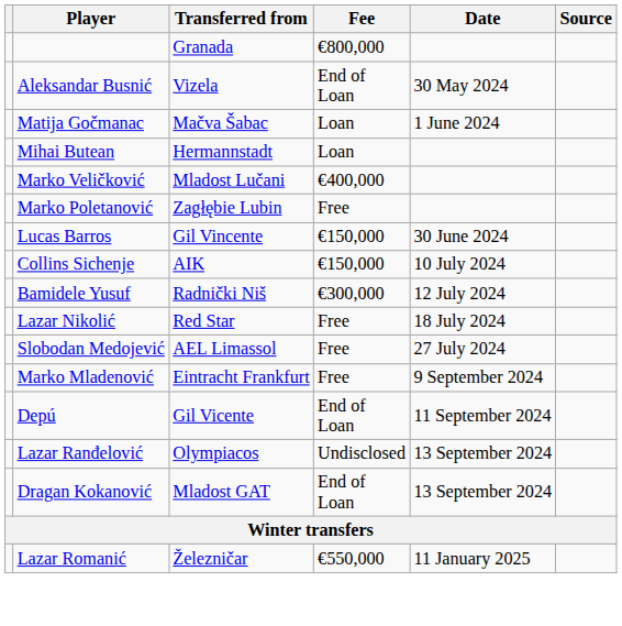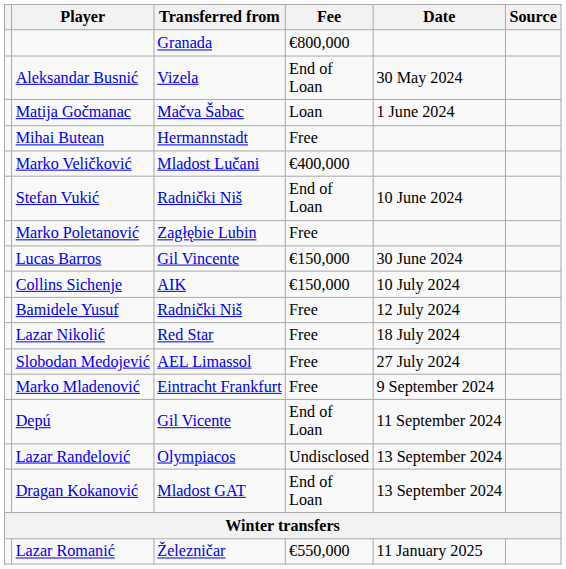Mihai Butean | Fee: Loan -> Free
+ row: Stefan Vukić | Radnički Niš | End of Loan | 10 June 2024
Bamidele Yusuf | Fee: €300,000 -> Free
